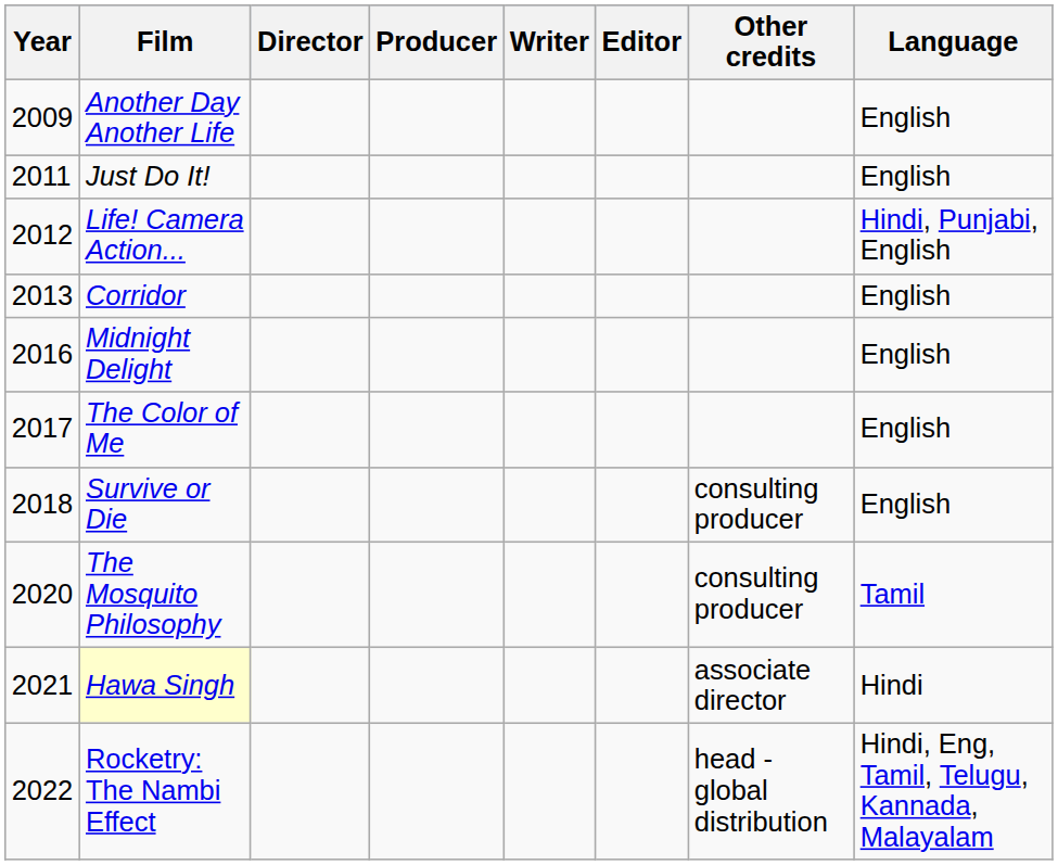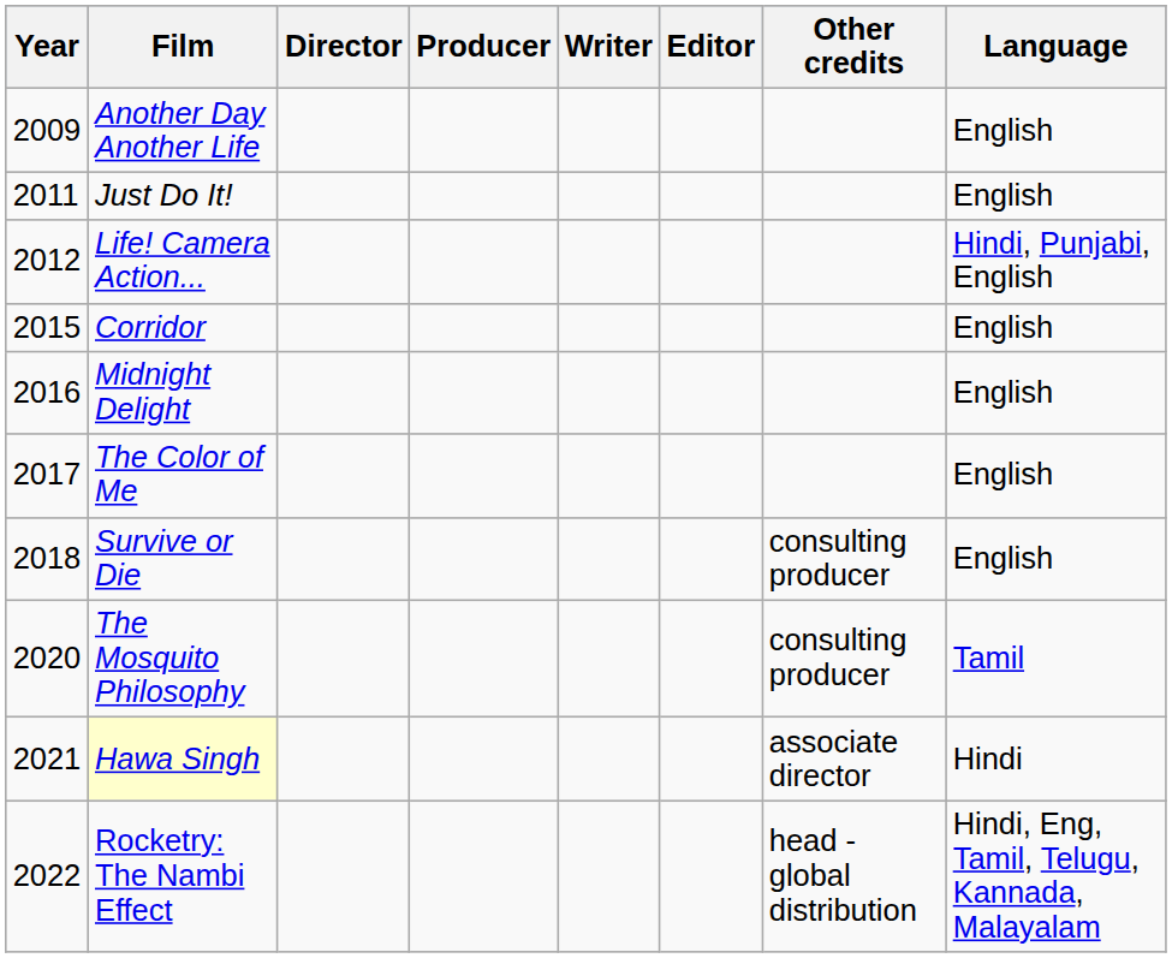Corridor | Year: 2013 -> 2015
